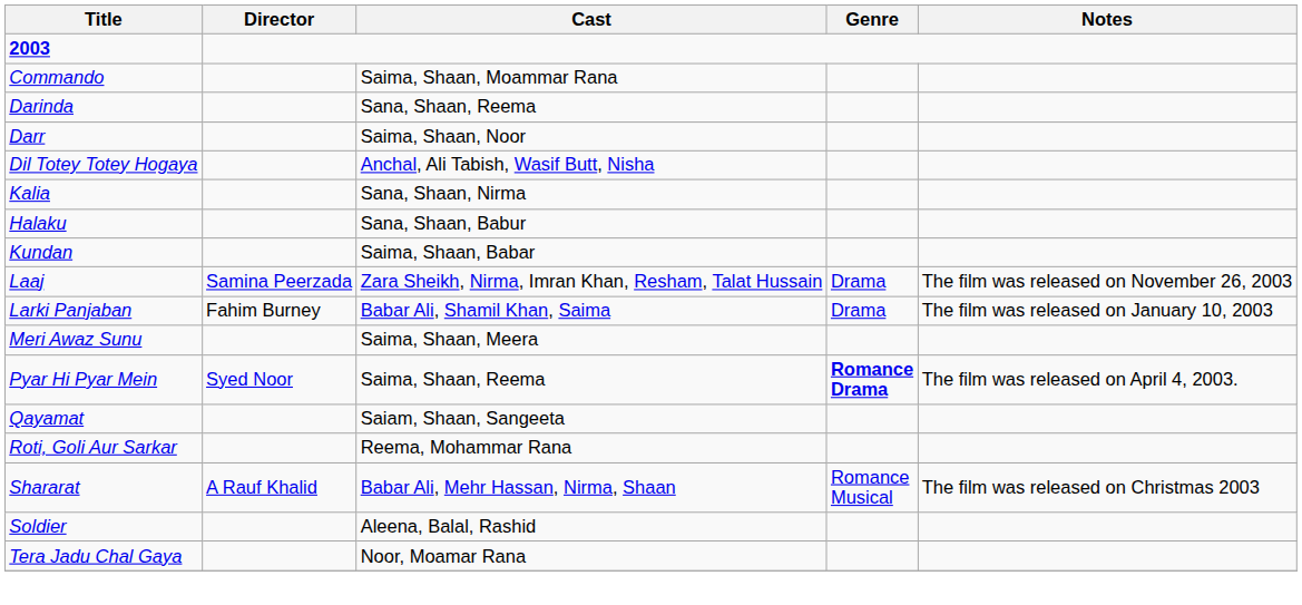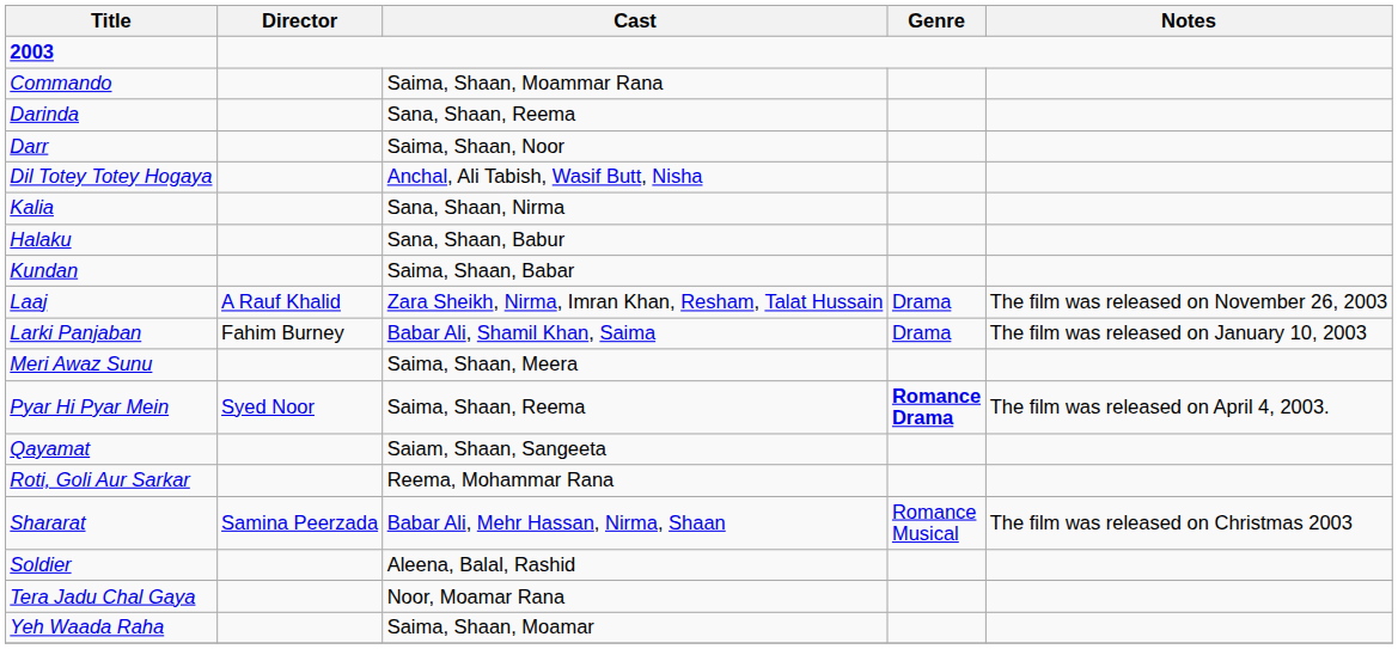Laaj | Director: Samina Peerzada -> A Rauf Khalid
Shararat | Director: A Rauf Khalid -> Samina Peerzada
+ row: Yeh Waada Raha | Saima, Shaan, Moamar
